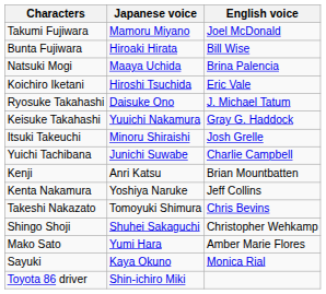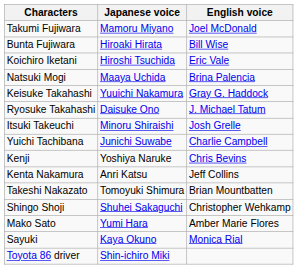rows swapped: Natsuki Mogi <-> Koichiro Iketani
rows swapped: Keisuke Takahashi <-> Ryosuke Takahashi
Kenji | Japanese voice: Anri Katsu -> Yoshiya Naruke
Kenji | English voice: Brian Mountbatten -> Chris Bevins
Kenta Nakamura | Japanese voice: Yoshiya Naruke -> Anri Katsu
Takeshi Nakazato | English voice: Chris Bevins -> Brian Mountbatten
